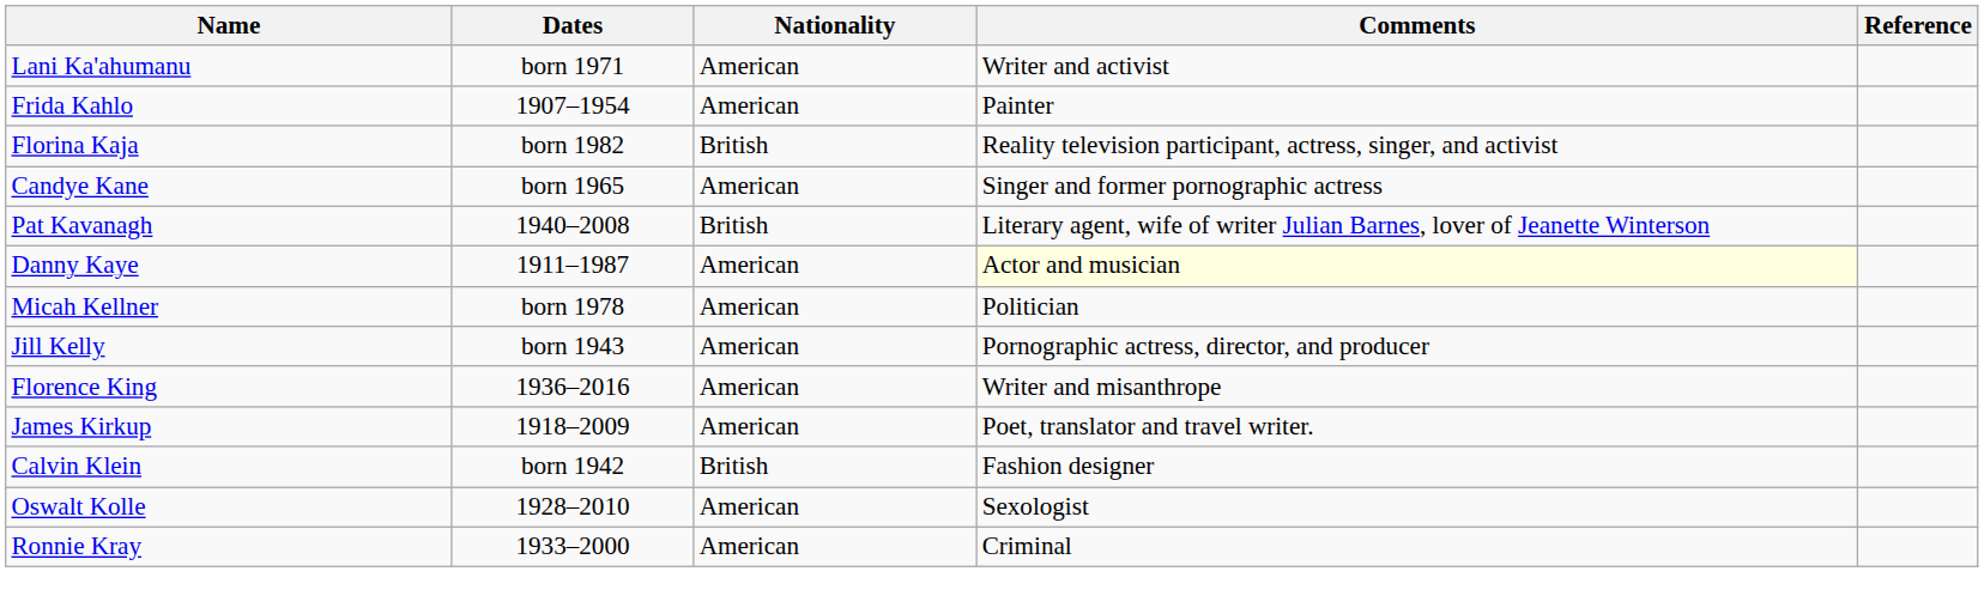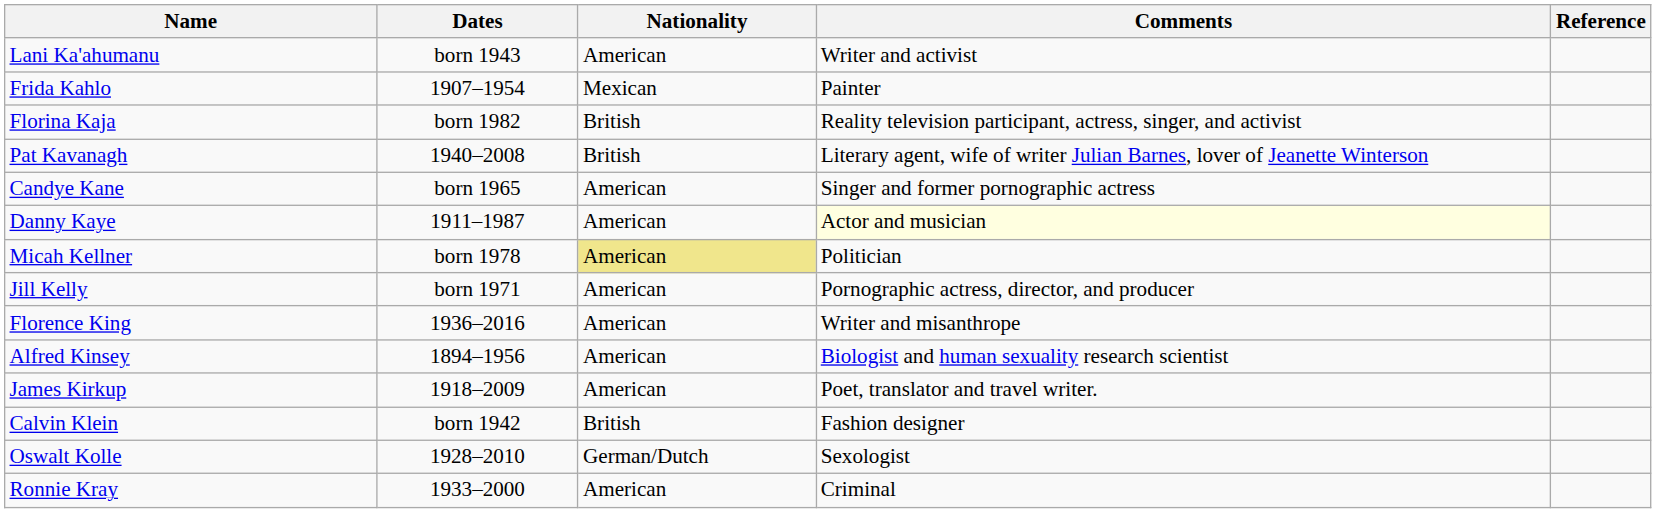Lani Ka'ahumanu | Dates: born 1971 -> born 1943
Frida Kahlo | Nationality: American -> Mexican
rows swapped: Candye Kane <-> Pat Kavanagh
Micah Kellner | Nationality: no background -> khaki background
Jill Kelly | Dates: born 1943 -> born 1971
+ row: Alfred Kinsey | 1894–1956 | American | Biologist and human sexuality research scientist
Oswalt Kolle | Nationality: American -> German/Dutch
